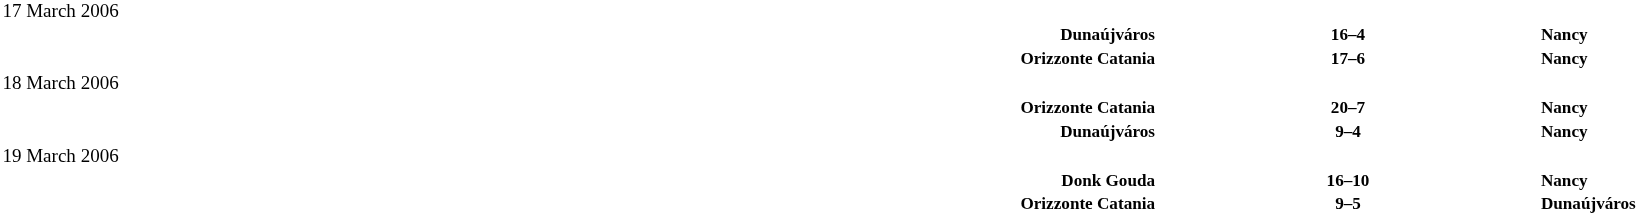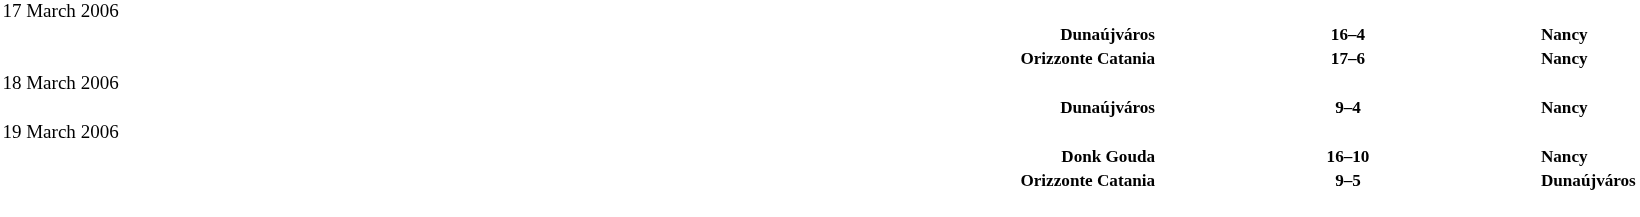- row: Orizzonte Catania | 20–7 | Nancy
